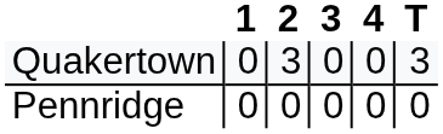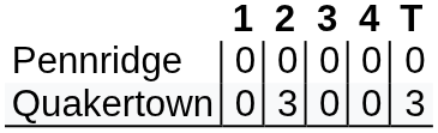rows swapped: Quakertown <-> Pennridge
